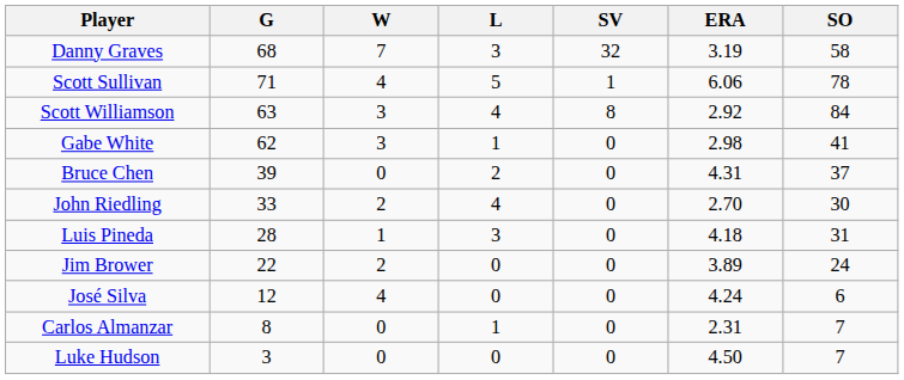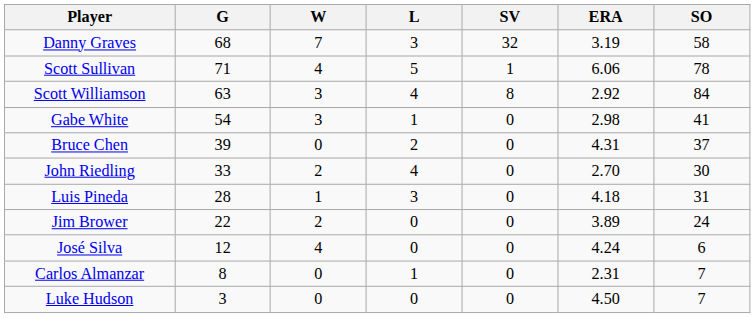Gabe White | G: 62 -> 54
